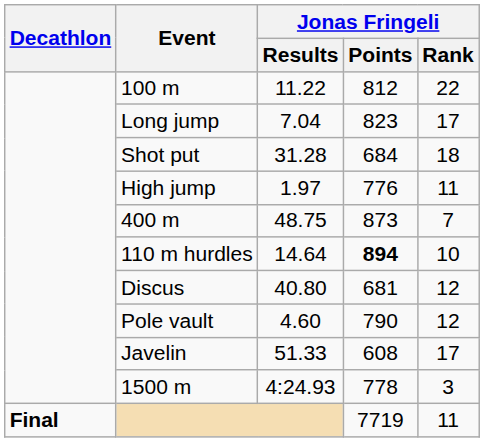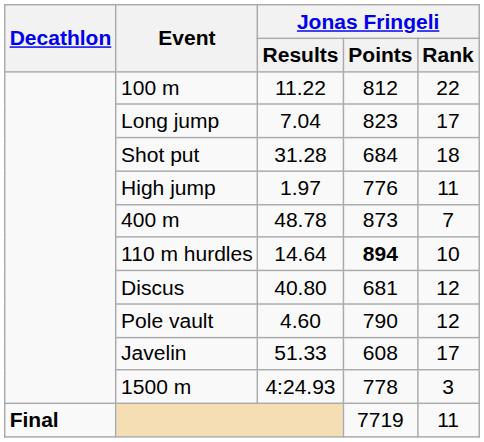400 m | Jonas Fringeli / Results: 48.75 -> 48.78
